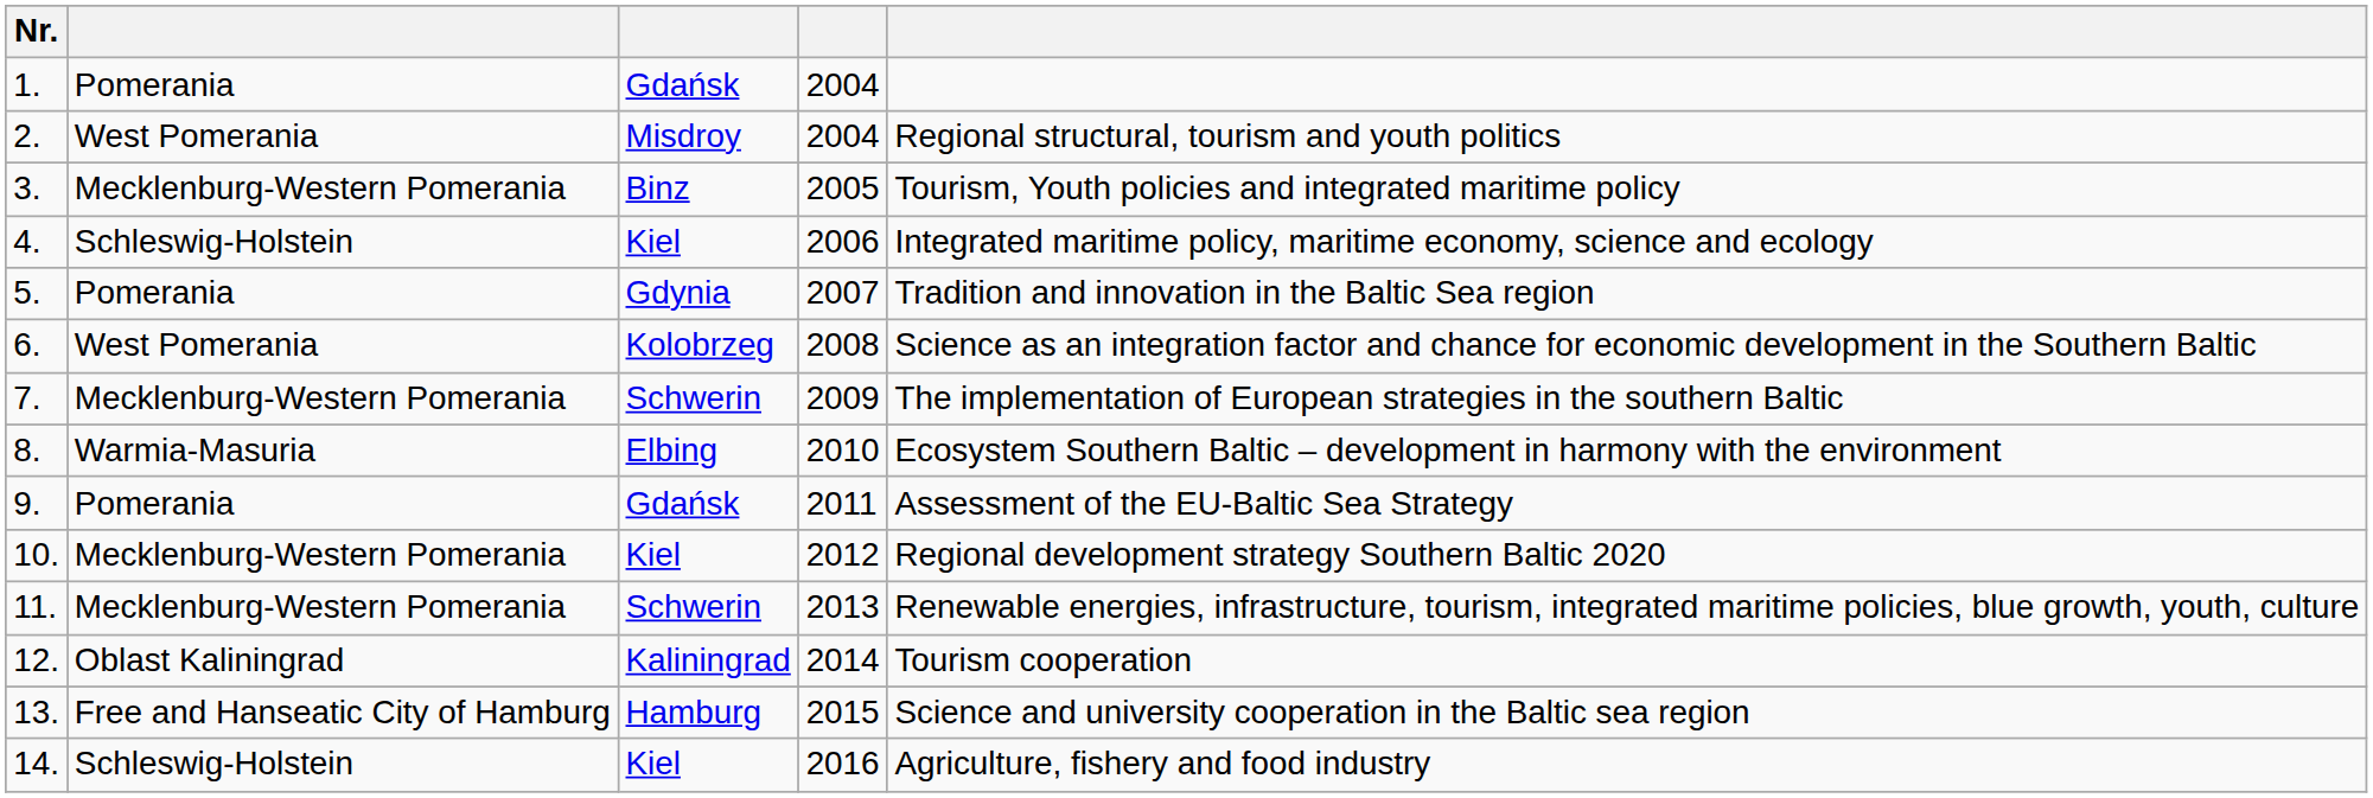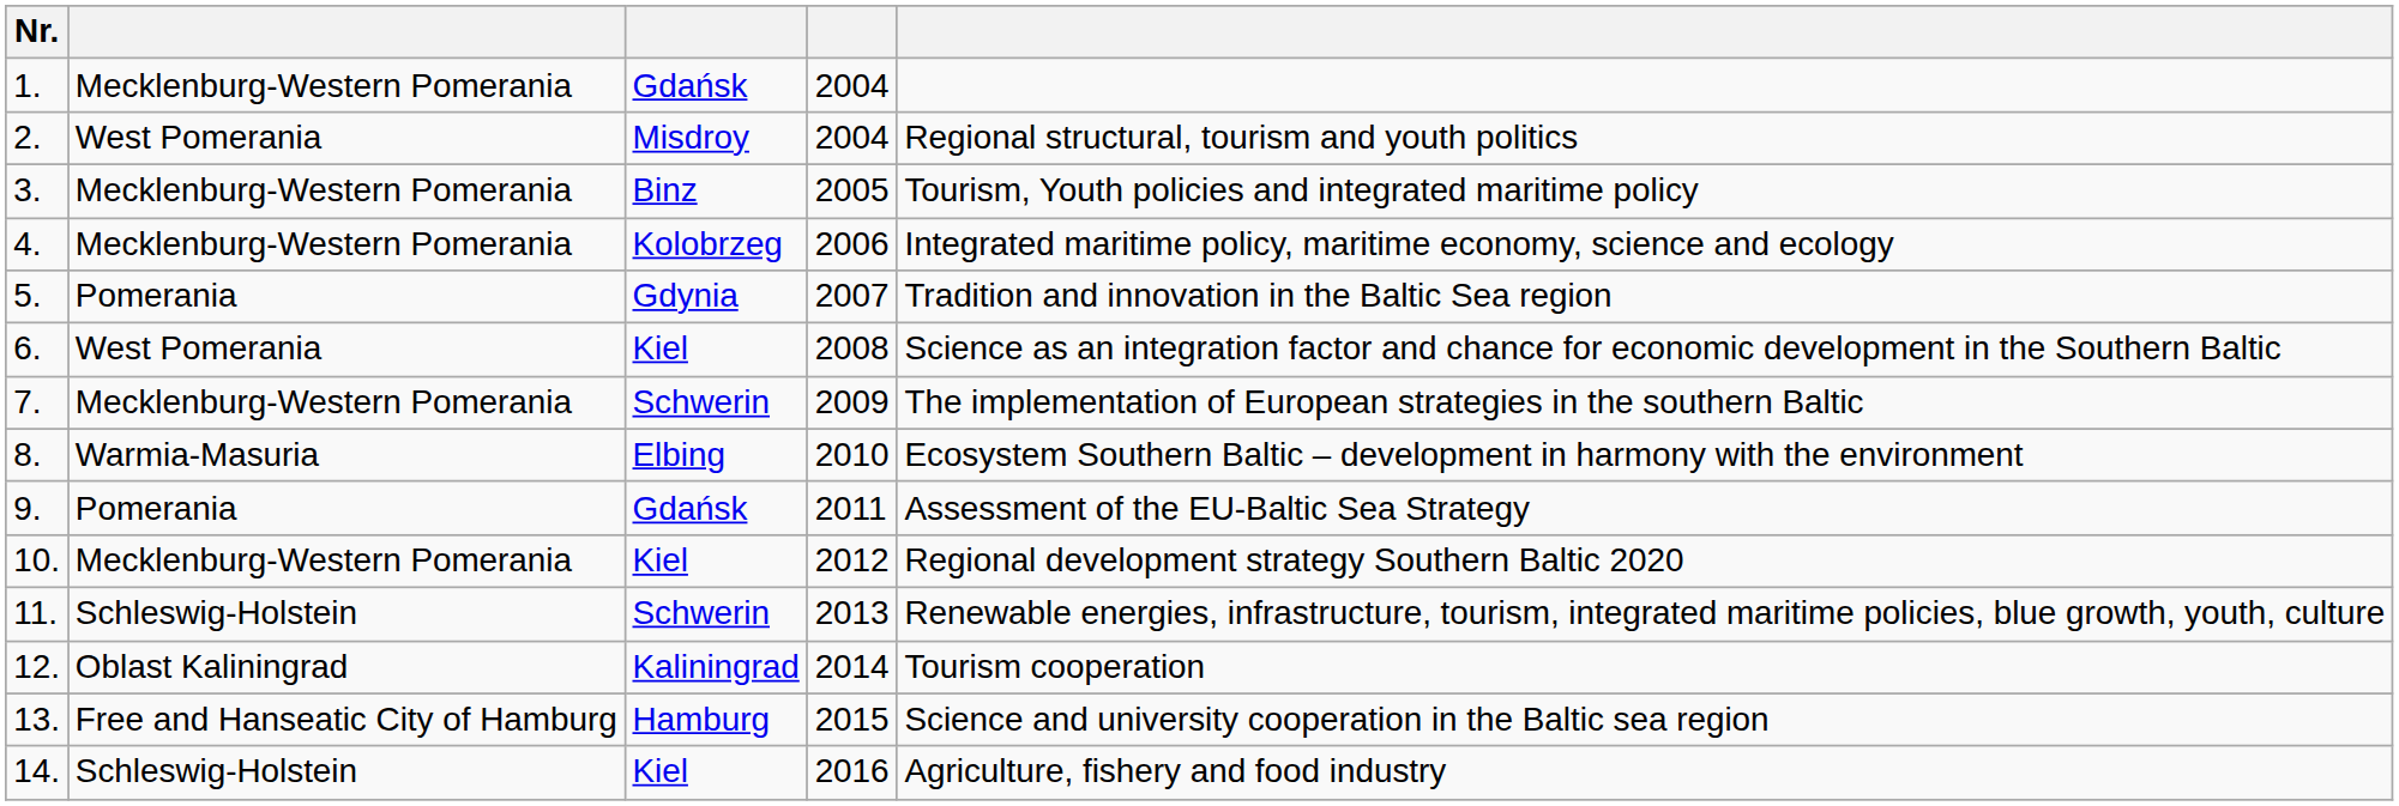1. | column 2: Pomerania -> Mecklenburg-Western Pomerania
4. | column 2: Schleswig-Holstein -> Mecklenburg-Western Pomerania
4. | column 3: Kiel -> Kolobrzeg
6. | column 3: Kolobrzeg -> Kiel
11. | column 2: Mecklenburg-Western Pomerania -> Schleswig-Holstein
